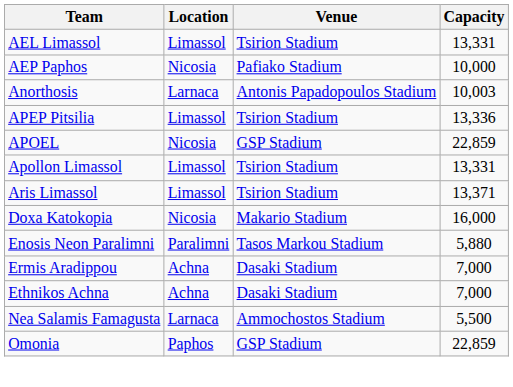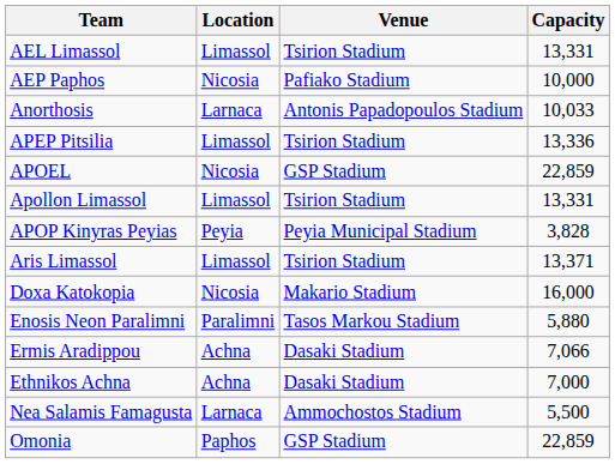Anorthosis | Capacity: 10,003 -> 10,033
+ row: APOP Kinyras Peyias | Peyia | Peyia Municipal Stadium | 3,828
Ermis Aradippou | Capacity: 7,000 -> 7,066
